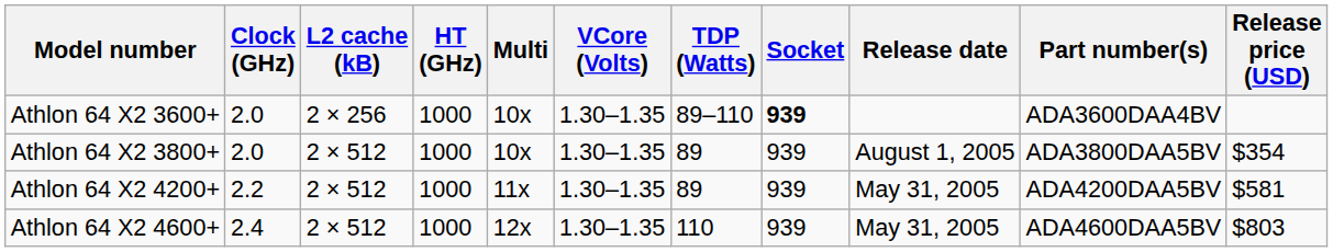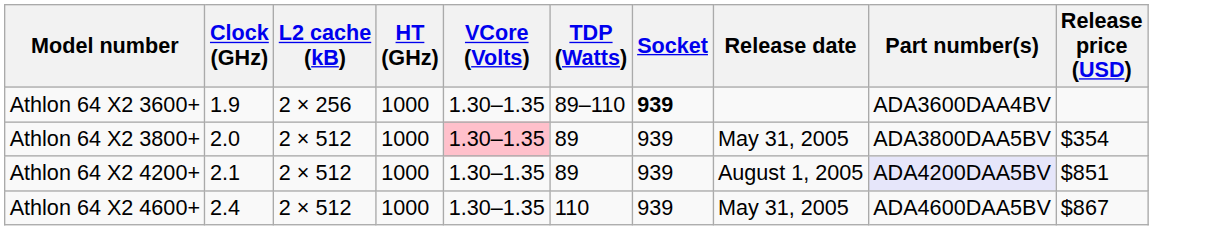- column: Multi | 10x | 10x | 11x | 12x
Athlon 64 X2 3600+ | Clock (GHz): 2.0 -> 1.9
Athlon 64 X2 3800+ | VCore (Volts): no background -> pink background
Athlon 64 X2 3800+ | Release date: August 1, 2005 -> May 31, 2005
Athlon 64 X2 4200+ | Clock (GHz): 2.2 -> 2.1
Athlon 64 X2 4200+ | Release date: May 31, 2005 -> August 1, 2005
Athlon 64 X2 4200+ | Part number(s): no background -> lavender background
Athlon 64 X2 4200+ | Release price (USD): $581 -> $851
Athlon 64 X2 4600+ | Release price (USD): $803 -> $867
